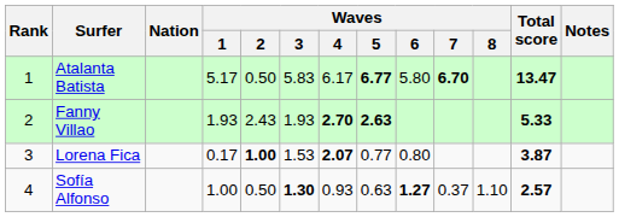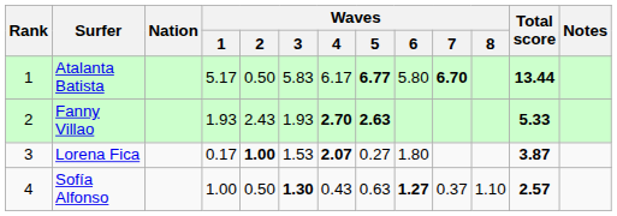Atalanta Batista | Total score: 13.47 -> 13.44
Lorena Fica | Waves / 5: 0.77 -> 0.27
Lorena Fica | Waves / 6: 0.80 -> 1.80
Sofía Alfonso | Waves / 4: 0.93 -> 0.43
